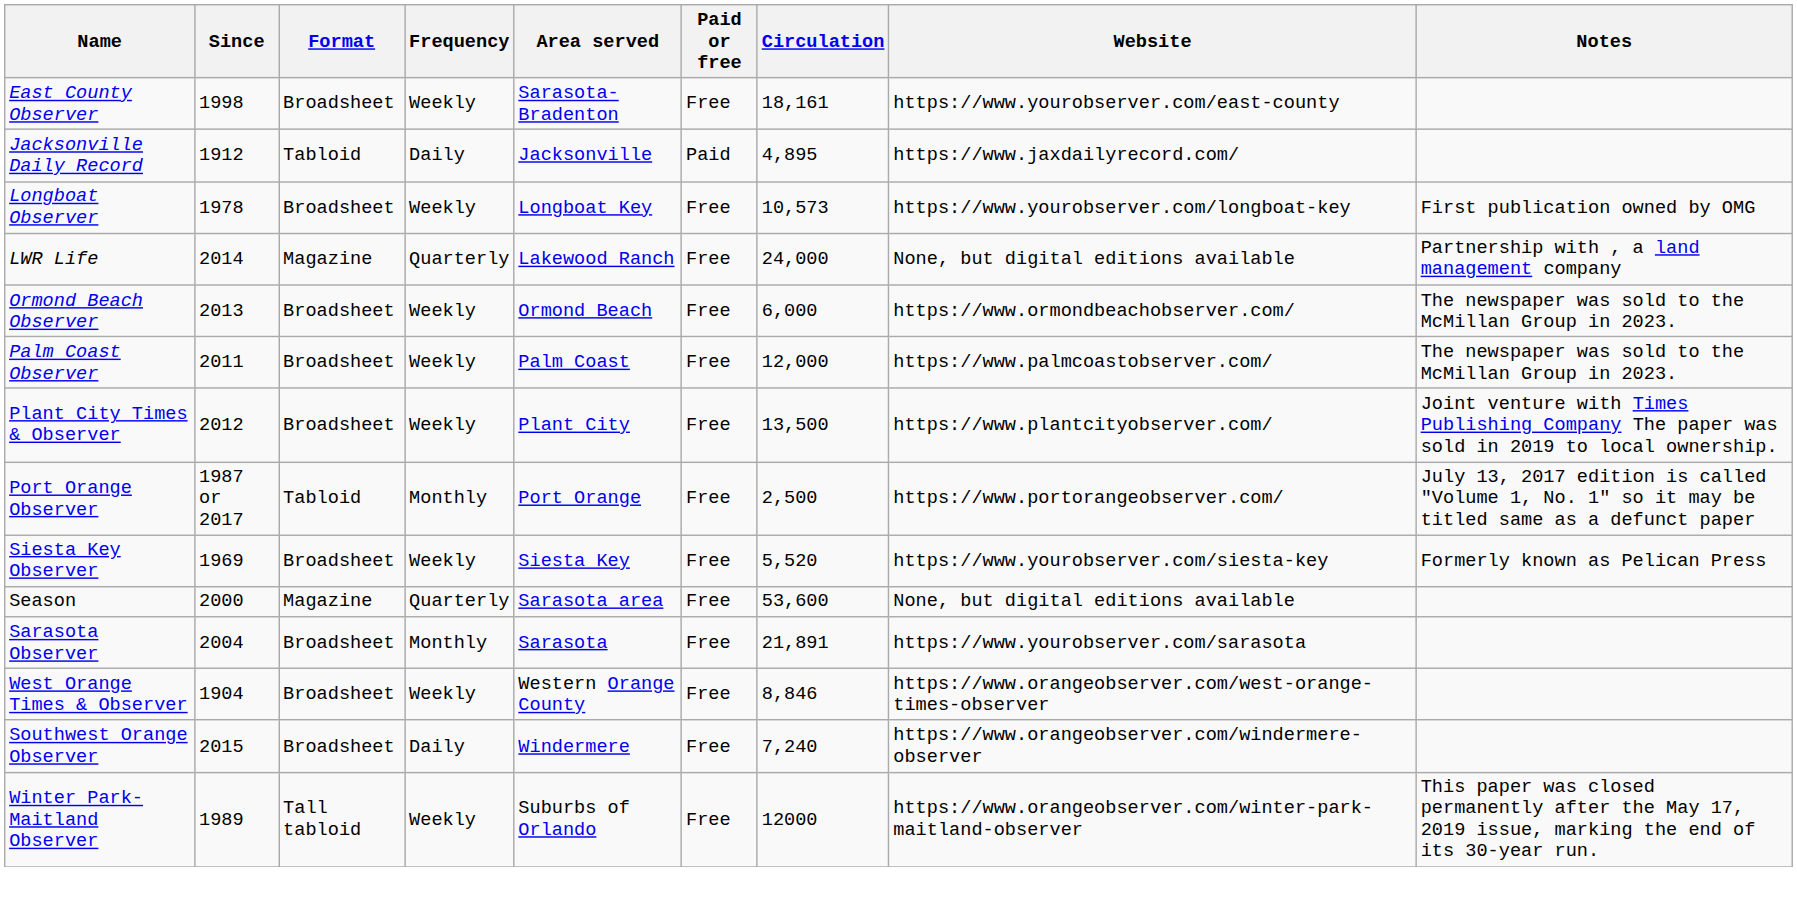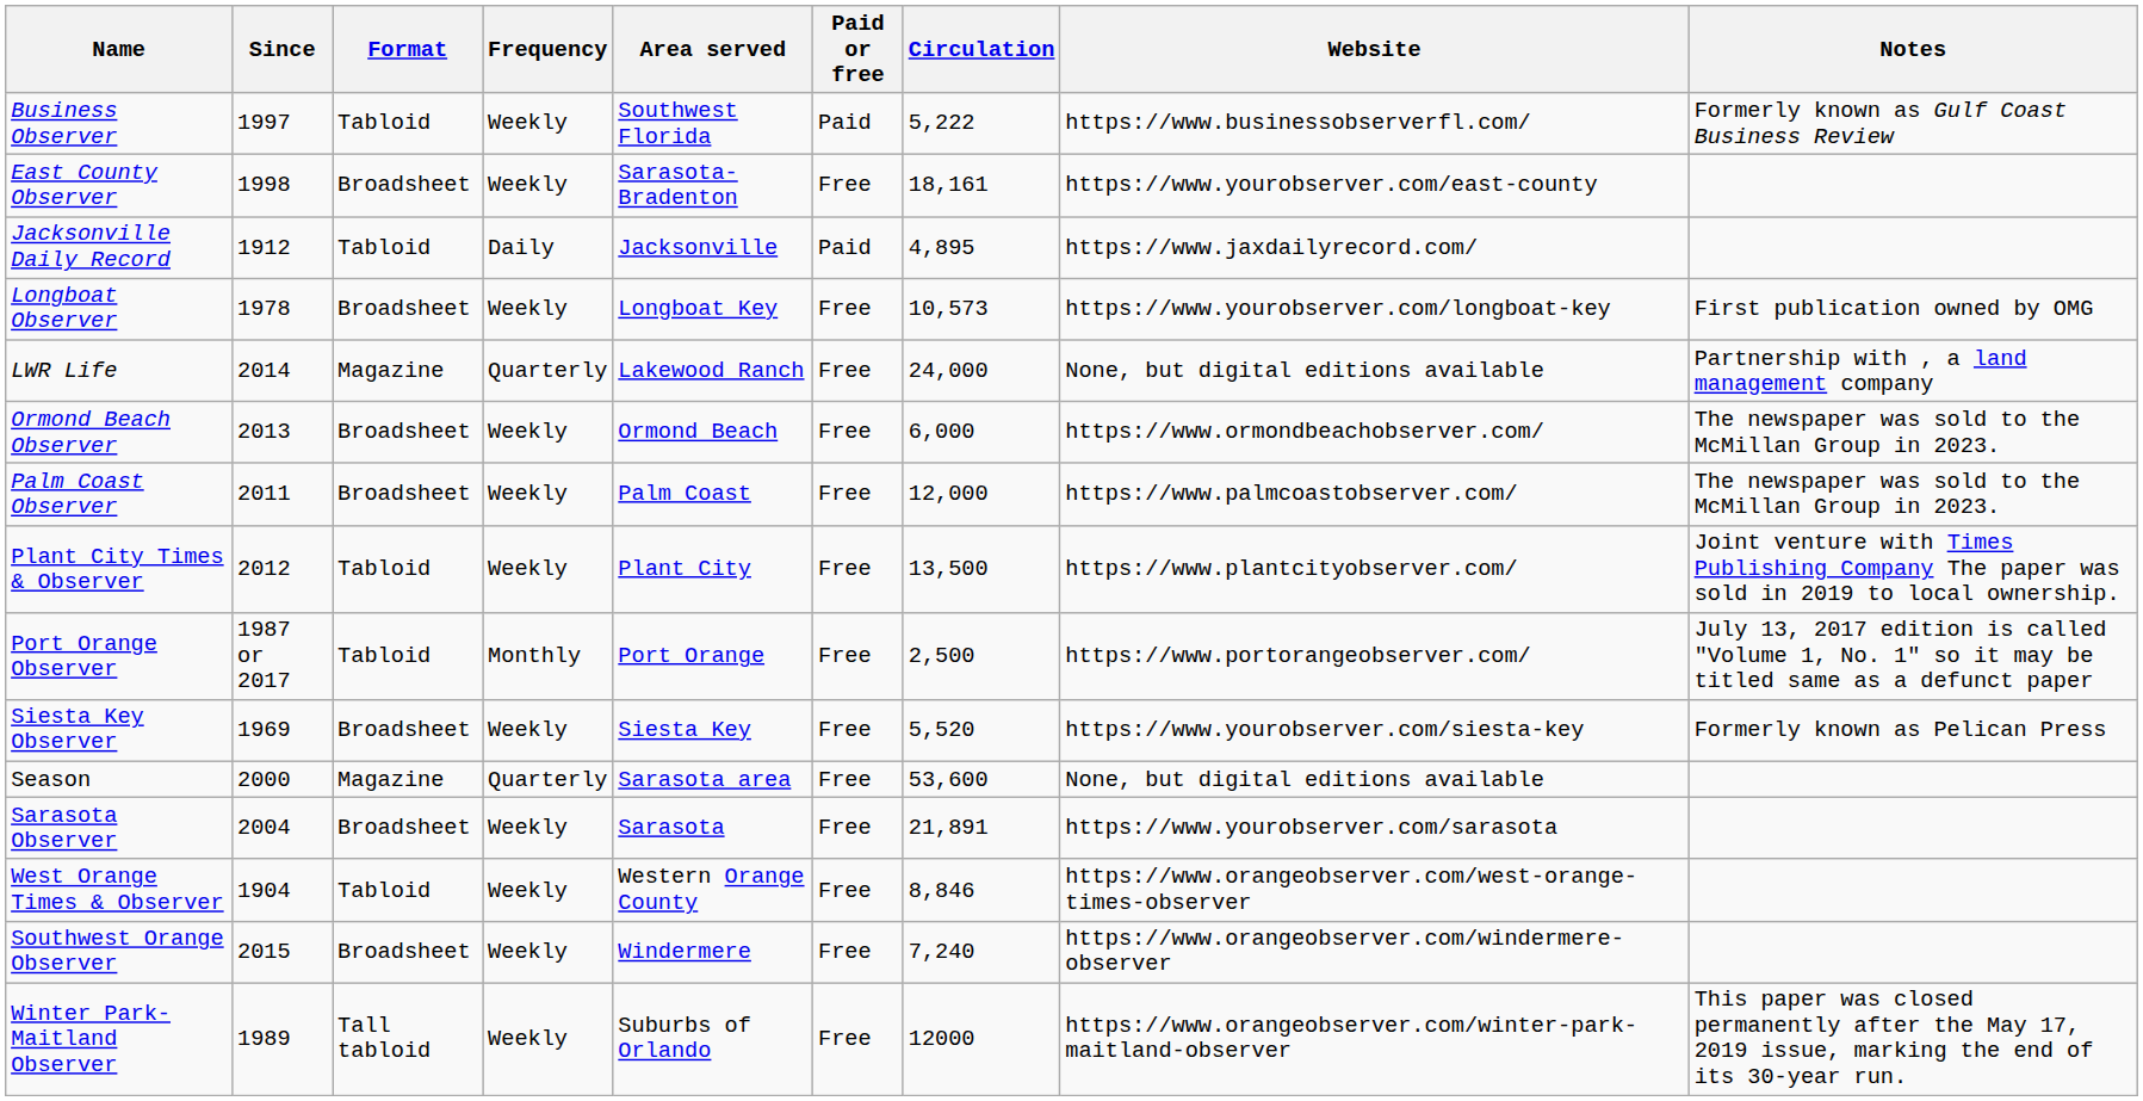+ row: Business Observer | 1997 | Tabloid | Weekly | Southwest Florida | Paid | 5,222 | https://www.businessobserverfl.com/ | Formerly known as Gulf Coast Business Review
Plant City Times & Observer | Format: Broadsheet -> Tabloid
Sarasota Observer | Frequency: Monthly -> Weekly
West Orange Times & Observer | Format: Broadsheet -> Tabloid
Southwest Orange Observer | Frequency: Daily -> Weekly
